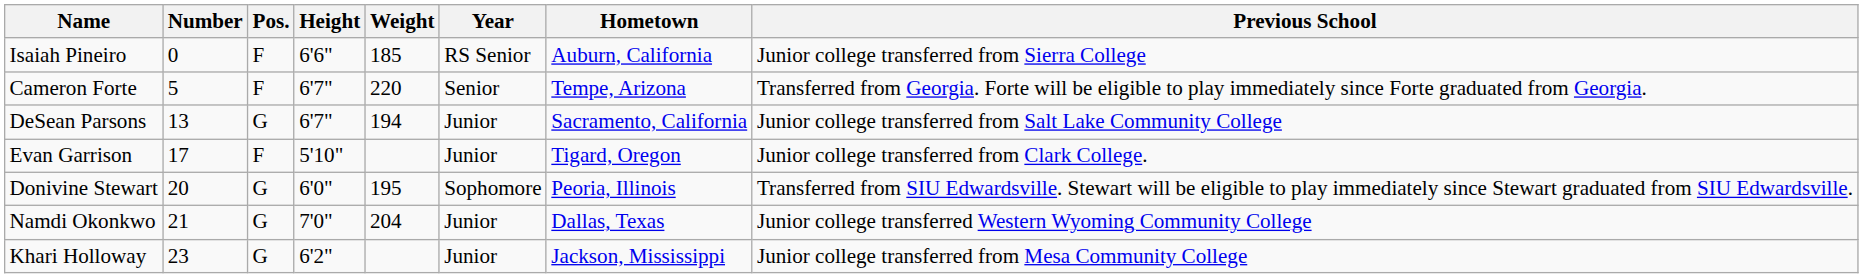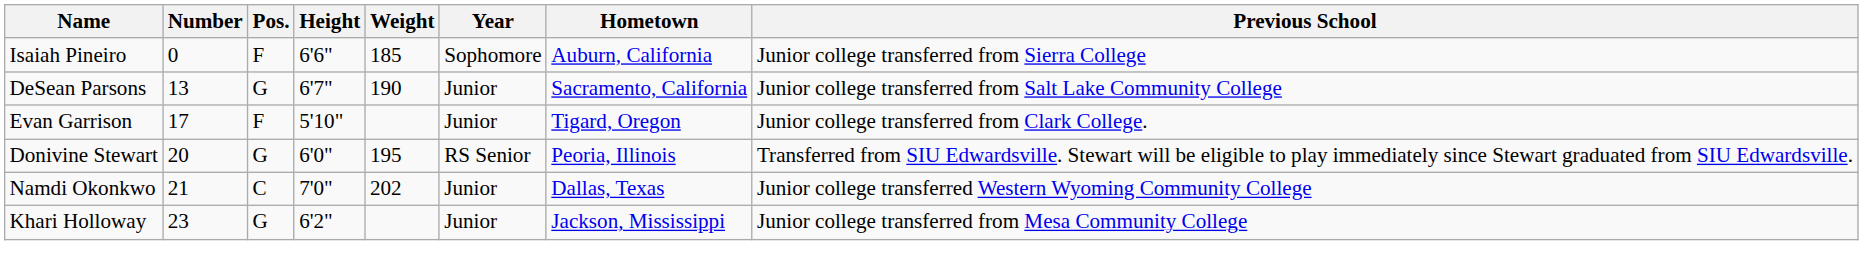Isaiah Pineiro | Year: RS Senior -> Sophomore
- row: Cameron Forte | 5 | F | 6'7" | 220 | Senior | Tempe, Arizona | Transferred from Georgia. Forte will be eligible to play immediately since Forte graduated from Georgia.
DeSean Parsons | Weight: 194 -> 190
Donivine Stewart | Year: Sophomore -> RS Senior
Namdi Okonkwo | Pos.: G -> C
Namdi Okonkwo | Weight: 204 -> 202
